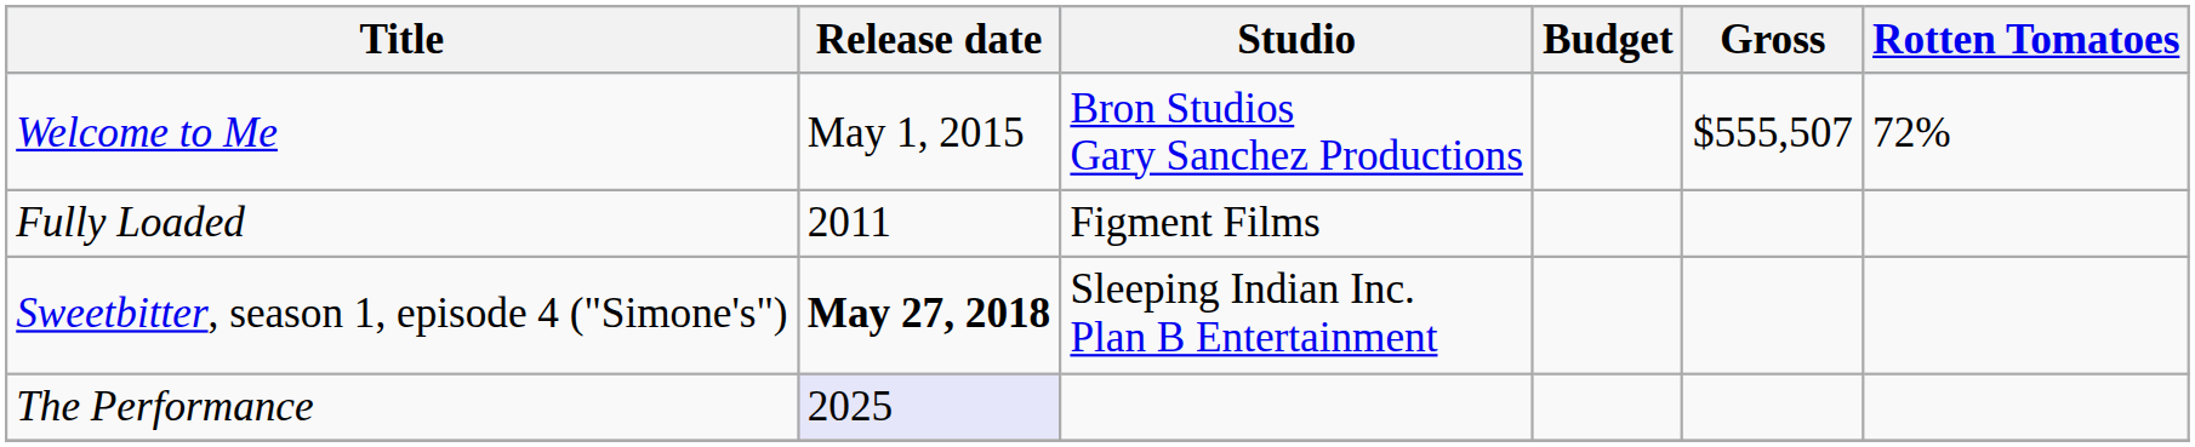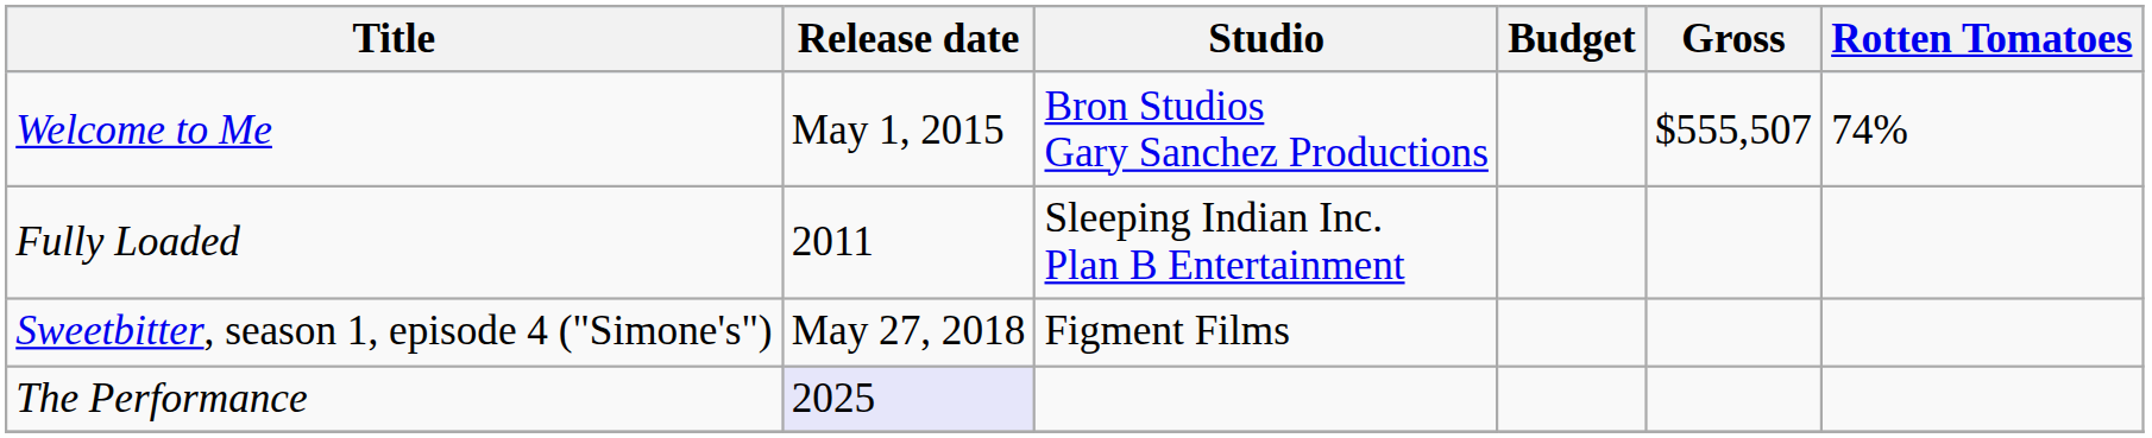Welcome to Me | Rotten Tomatoes: 72% -> 74%
Fully Loaded | Studio: Figment Films -> Sleeping Indian Inc. Plan B Entertainment
Sweetbitter, season 1, episode 4 ("Simone's") | Release date: bold -> normal
Sweetbitter, season 1, episode 4 ("Simone's") | Studio: Sleeping Indian Inc. Plan B Entertainment -> Figment Films
